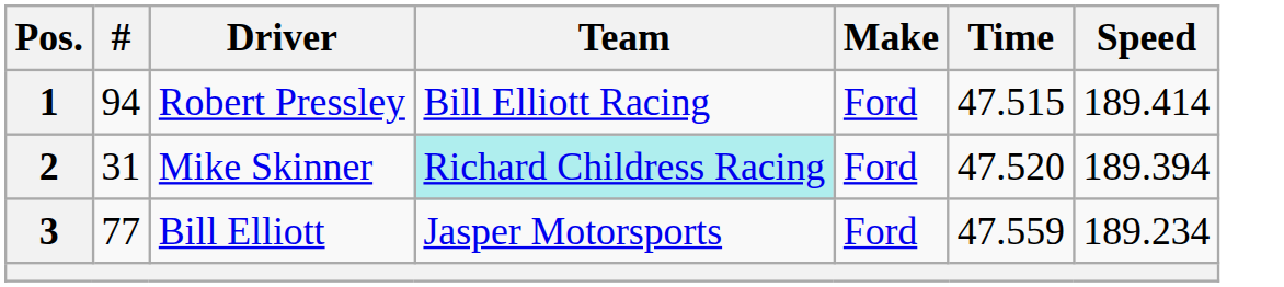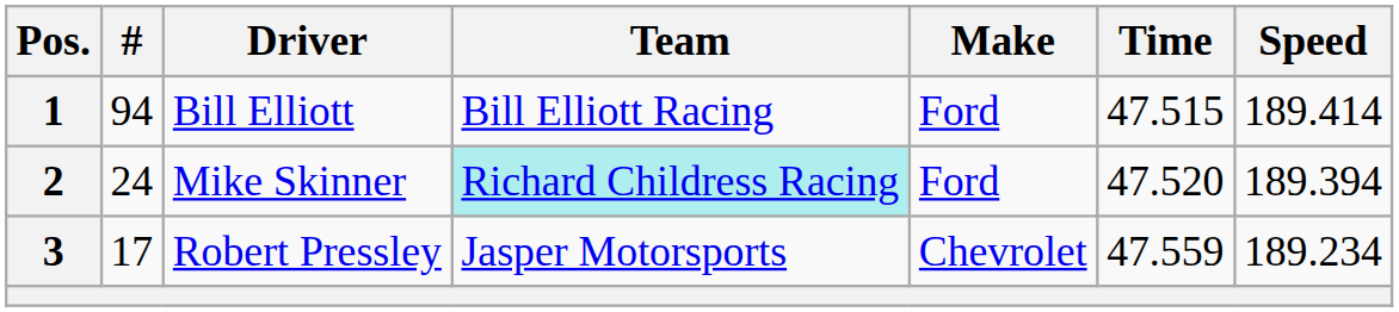1 | Driver: Robert Pressley -> Bill Elliott
2 | #: 31 -> 24
3 | #: 77 -> 17
3 | Driver: Bill Elliott -> Robert Pressley
3 | Make: Ford -> Chevrolet
